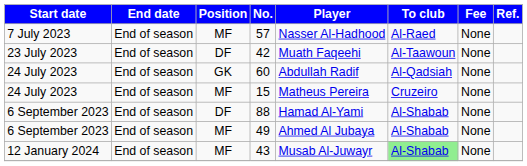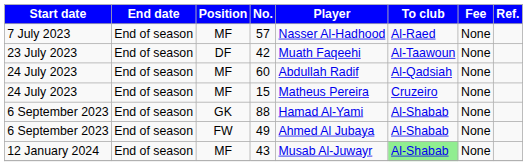60 | Position: GK -> MF
88 | Position: DF -> GK
49 | Position: MF -> FW
